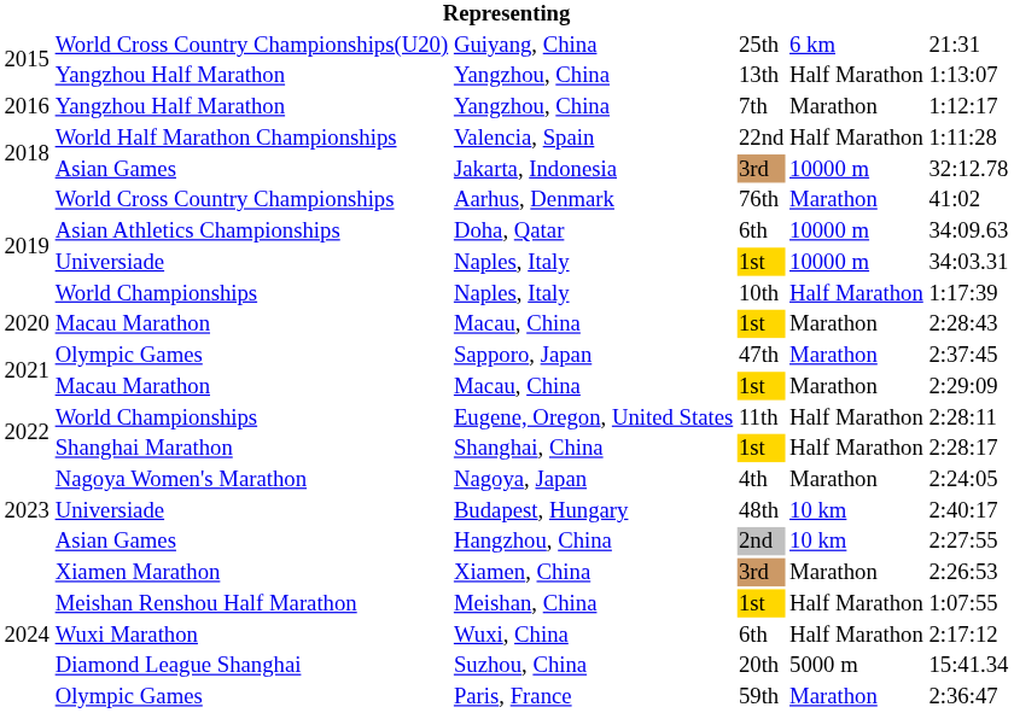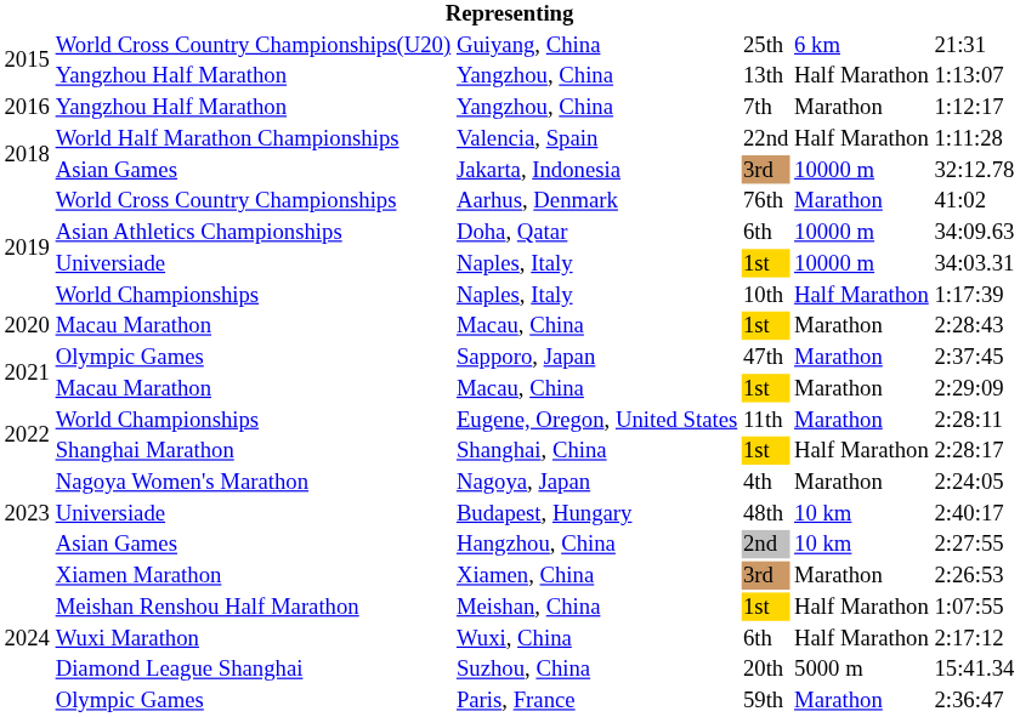Eugene, Oregon, United States | column 5: Half Marathon -> Marathon
